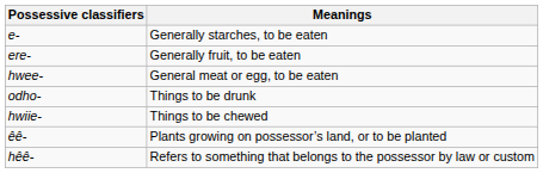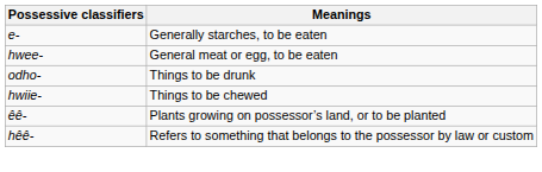- row: ere- | Generally fruit, to be eaten
